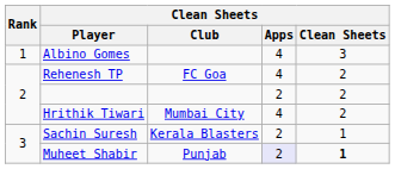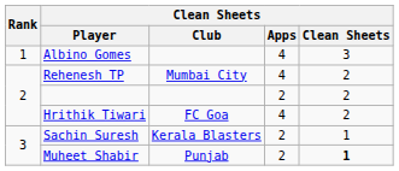Rehenesh TP | Clean Sheets / Club: FC Goa -> Mumbai City
Hrithik Tiwari | Clean Sheets / Club: Mumbai City -> FC Goa
Muheet Shabir | Clean Sheets / Apps: lavender background -> no background
